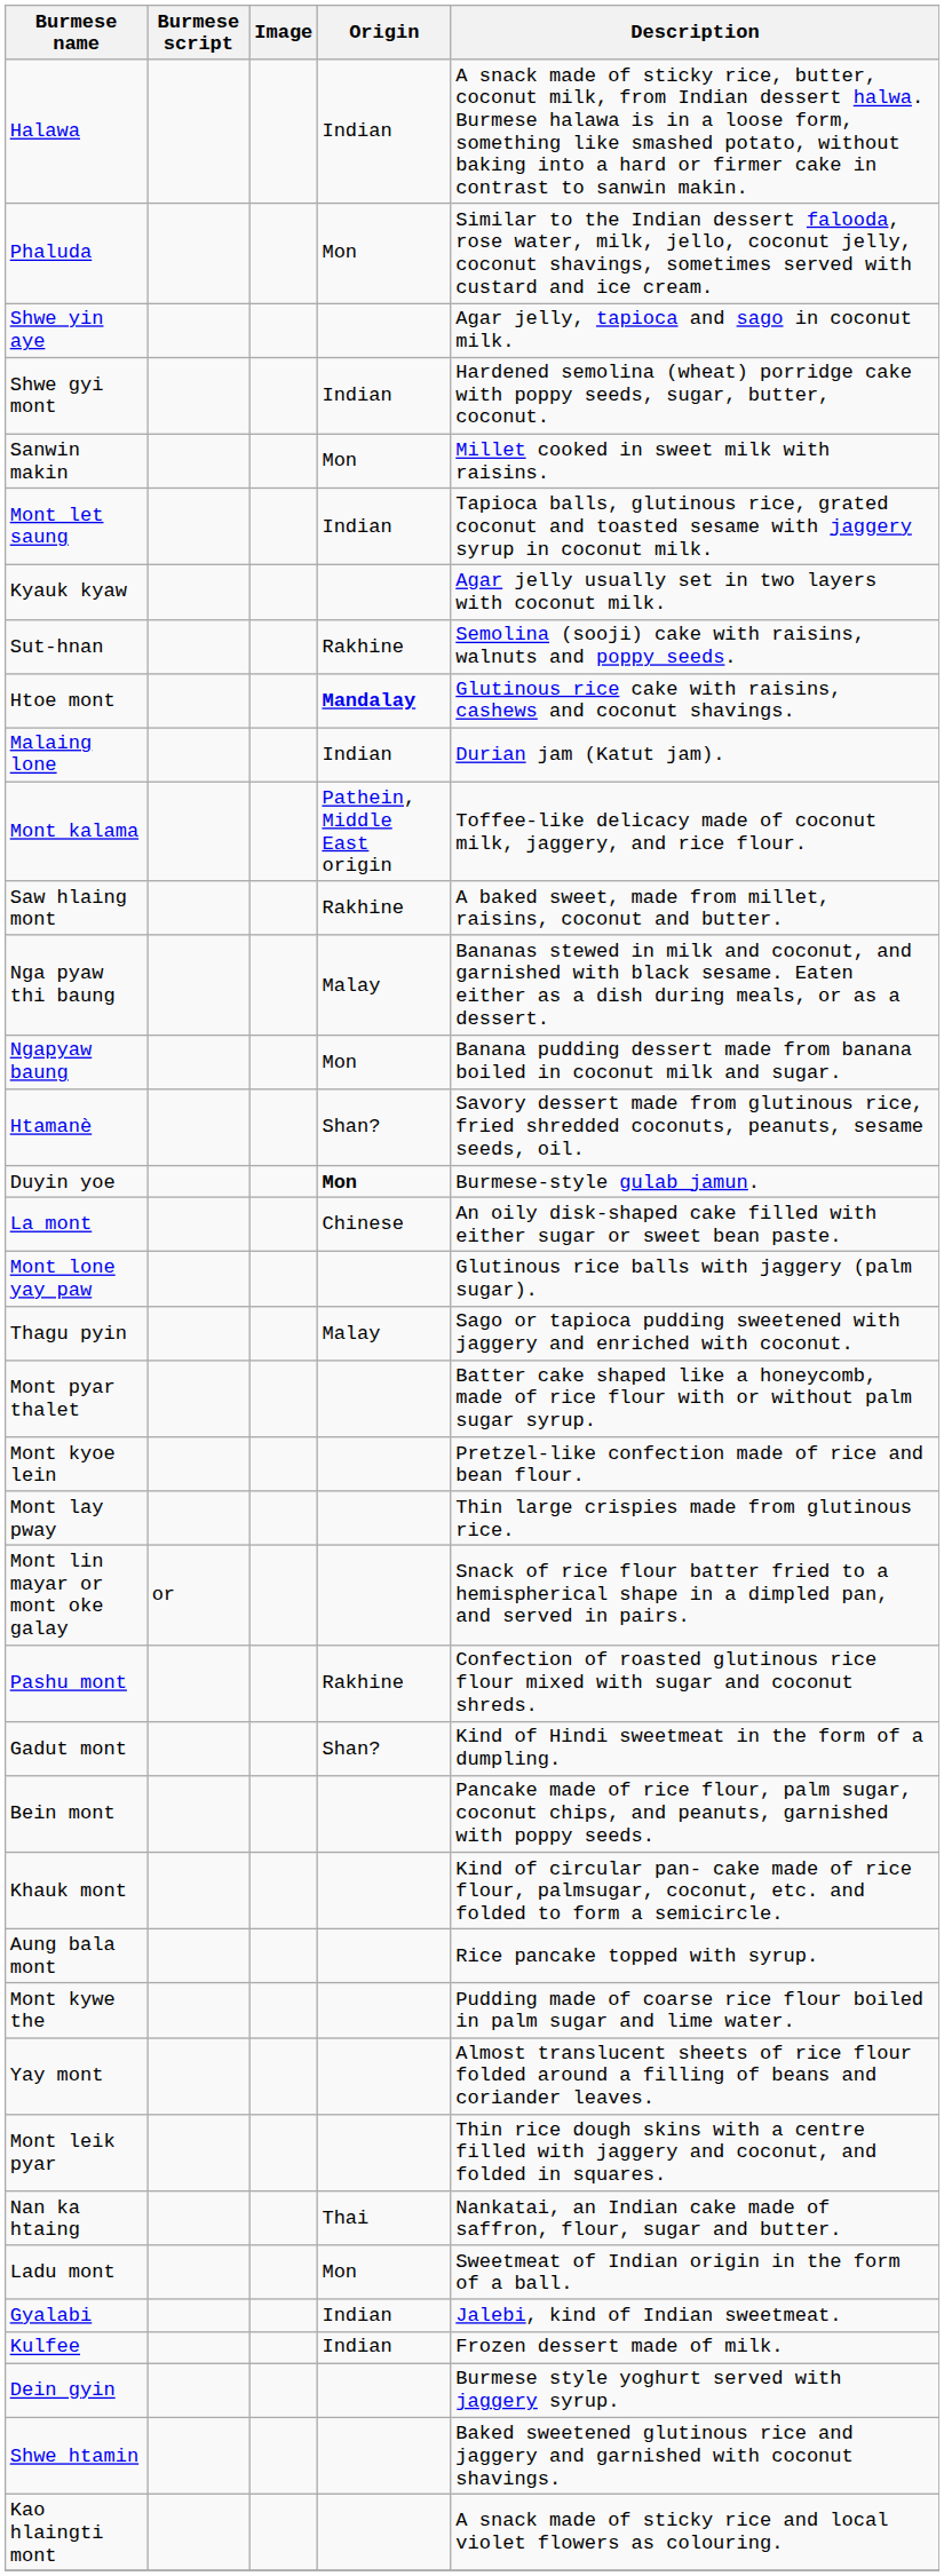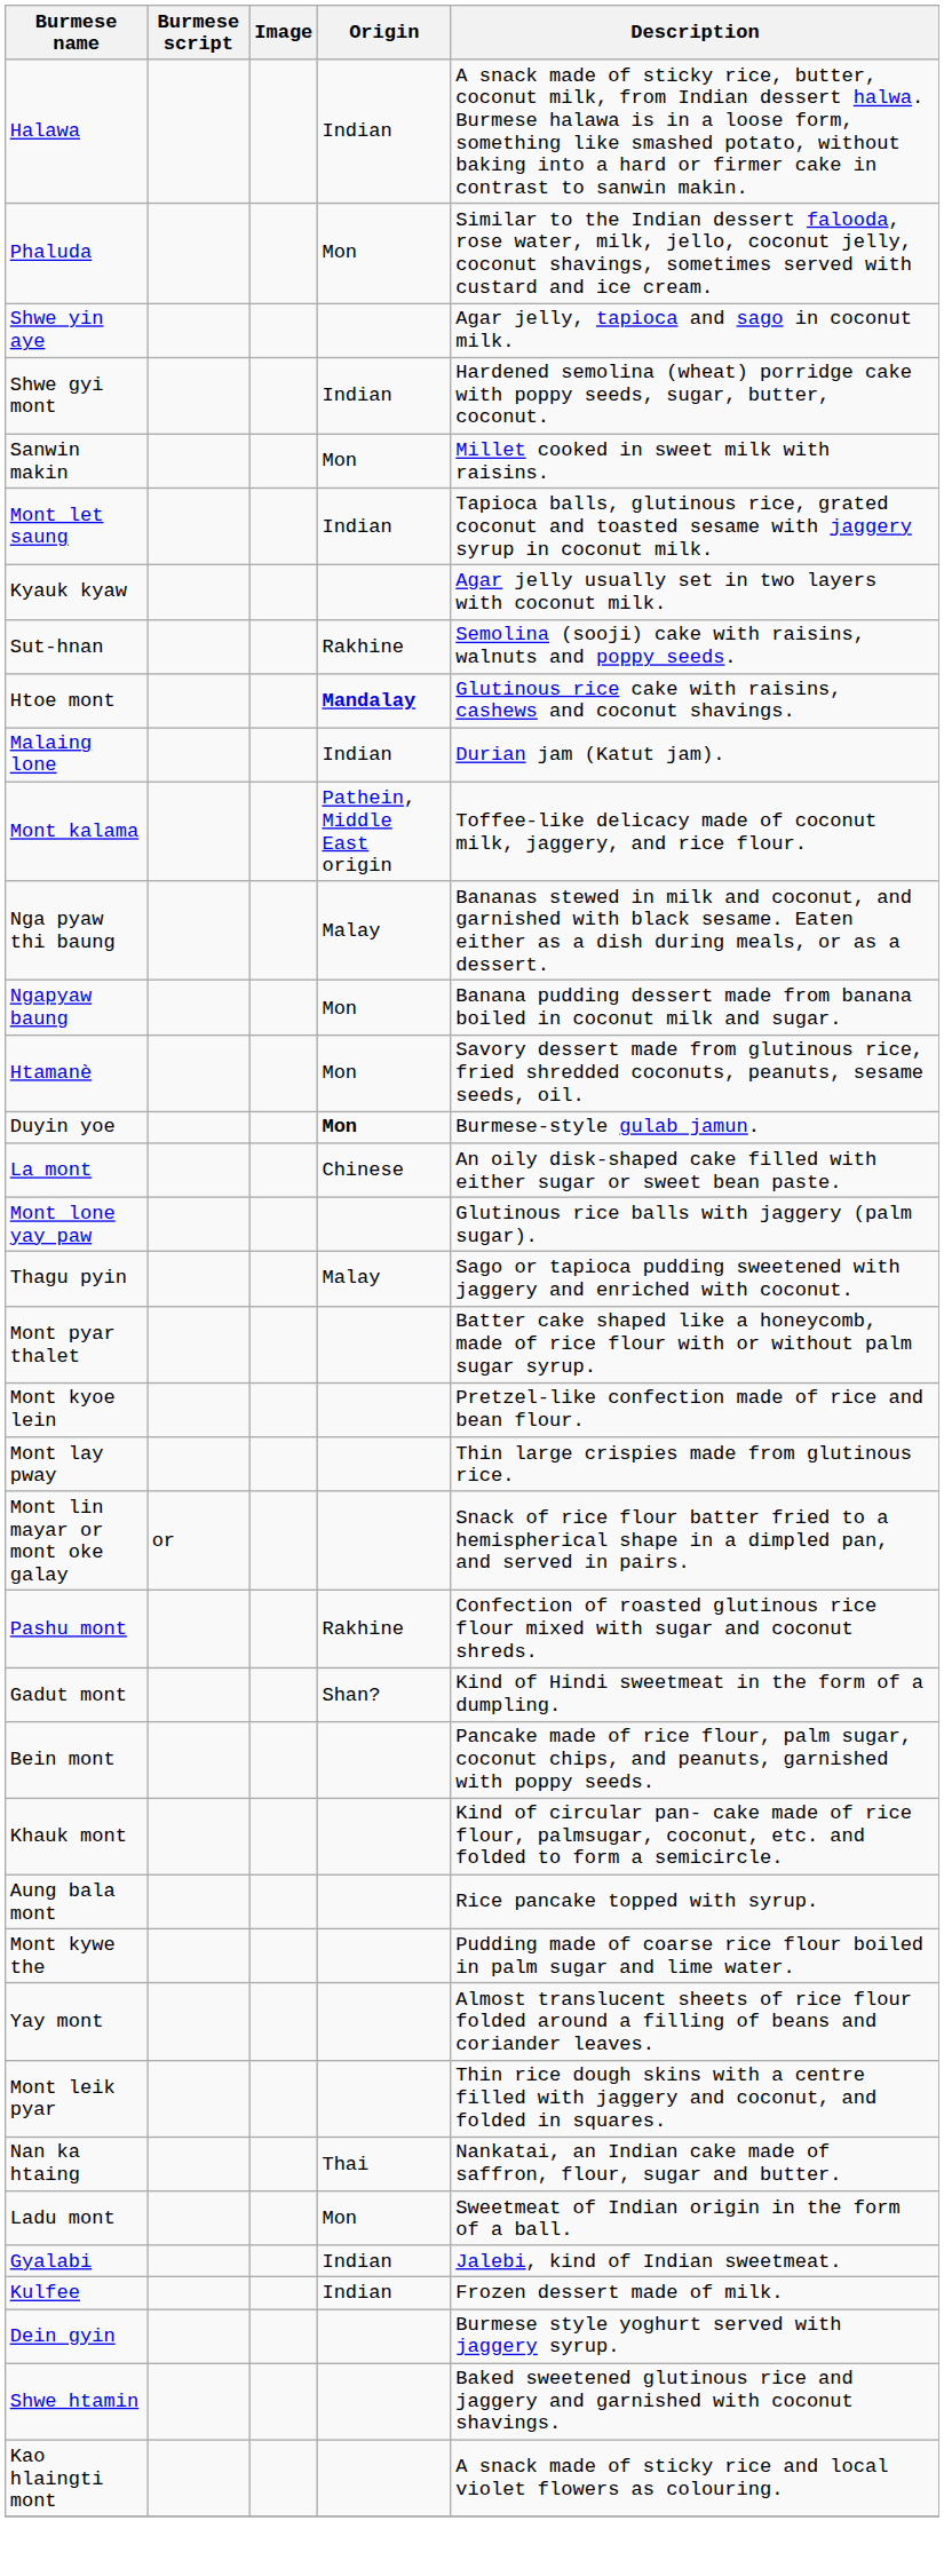- row: Saw hlaing mont | Rakhine | A baked sweet, made from millet, raisins, coconut and butter.
Htamanè | Origin: Shan? -> Mon
